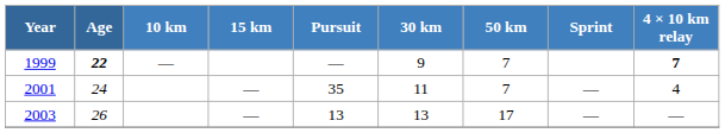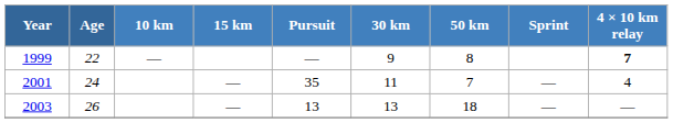1999 | Age: bold -> normal
1999 | 50 km: 7 -> 8
2003 | 50 km: 17 -> 18
